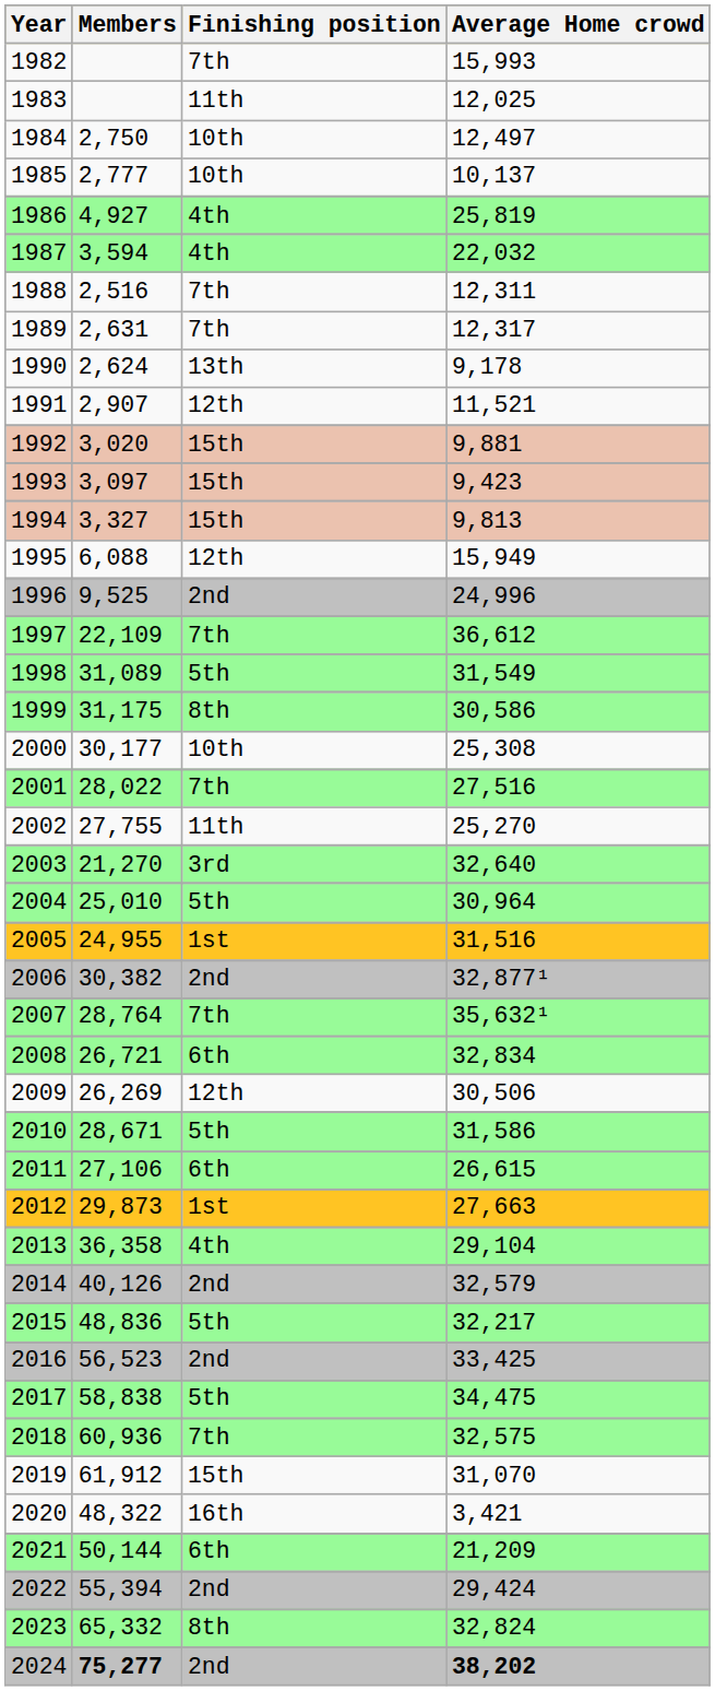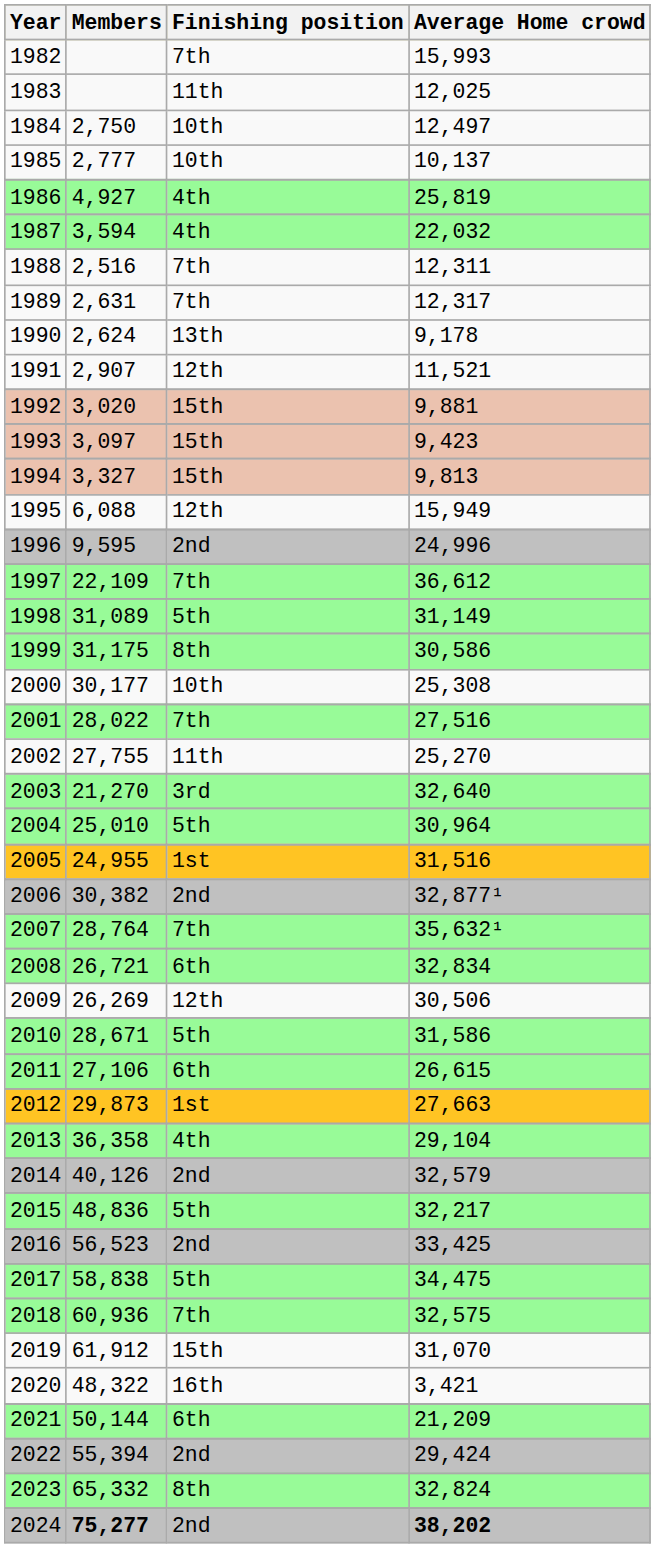1996 | Members: 9,525 -> 9,595
1998 | Average Home crowd: 31,549 -> 31,149
